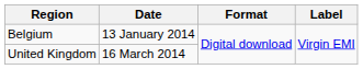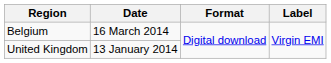Belgium | Date: 13 January 2014 -> 16 March 2014
United Kingdom | Date: 16 March 2014 -> 13 January 2014
